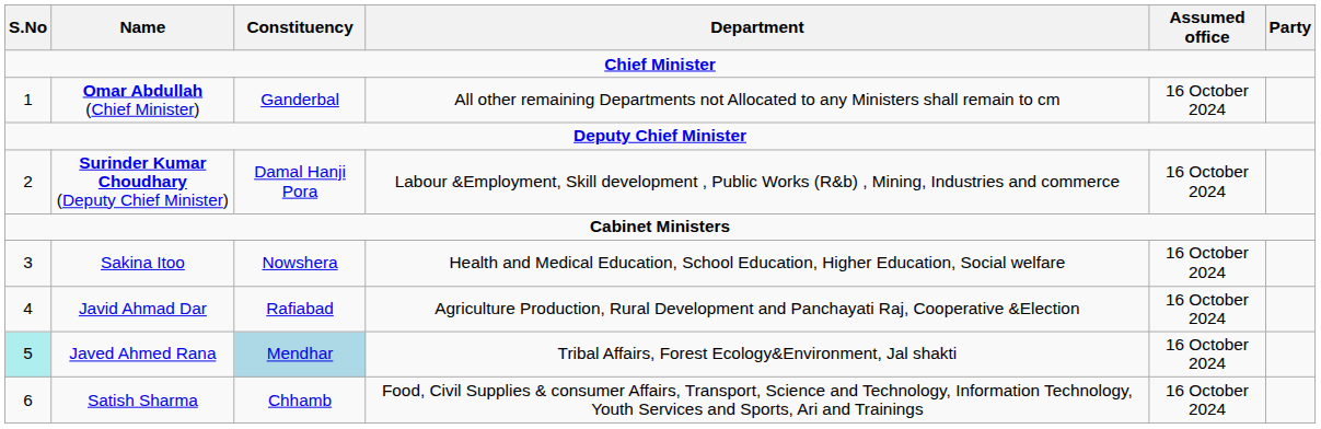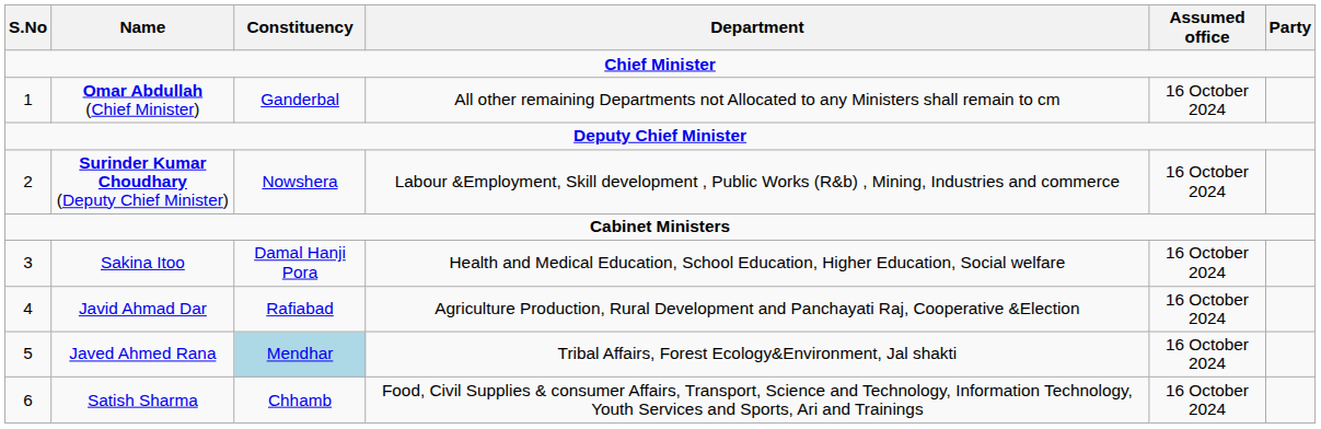Surinder Kumar Choudhary (Deputy Chief Minister) | Constituency: Damal Hanji Pora -> Nowshera
Sakina Itoo | Constituency: Nowshera -> Damal Hanji Pora
Javed Ahmed Rana | S.No: paleturquoise background -> no background
